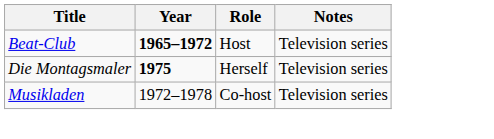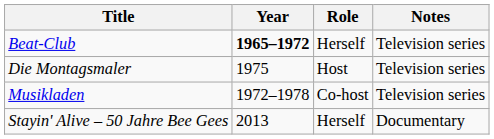Beat-Club | Role: Host -> Herself
Die Montagsmaler | Year: bold -> normal
Die Montagsmaler | Role: Herself -> Host
+ row: Stayin' Alive – 50 Jahre Bee Gees | 2013 | Herself | Documentary
